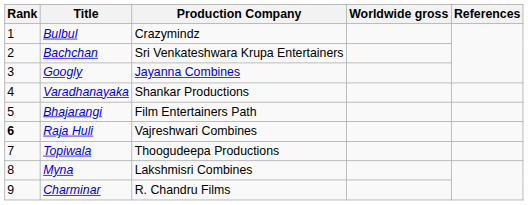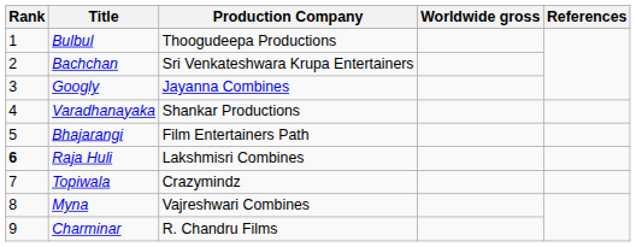Bulbul | Production Company: Crazymindz -> Thoogudeepa Productions
Raja Huli | Production Company: Vajreshwari Combines -> Lakshmisri Combines
Topiwala | Production Company: Thoogudeepa Productions -> Crazymindz
Myna | Production Company: Lakshmisri Combines -> Vajreshwari Combines
